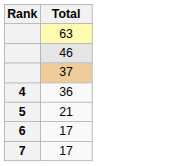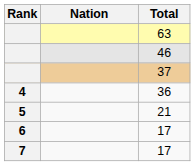+ column: Nation
